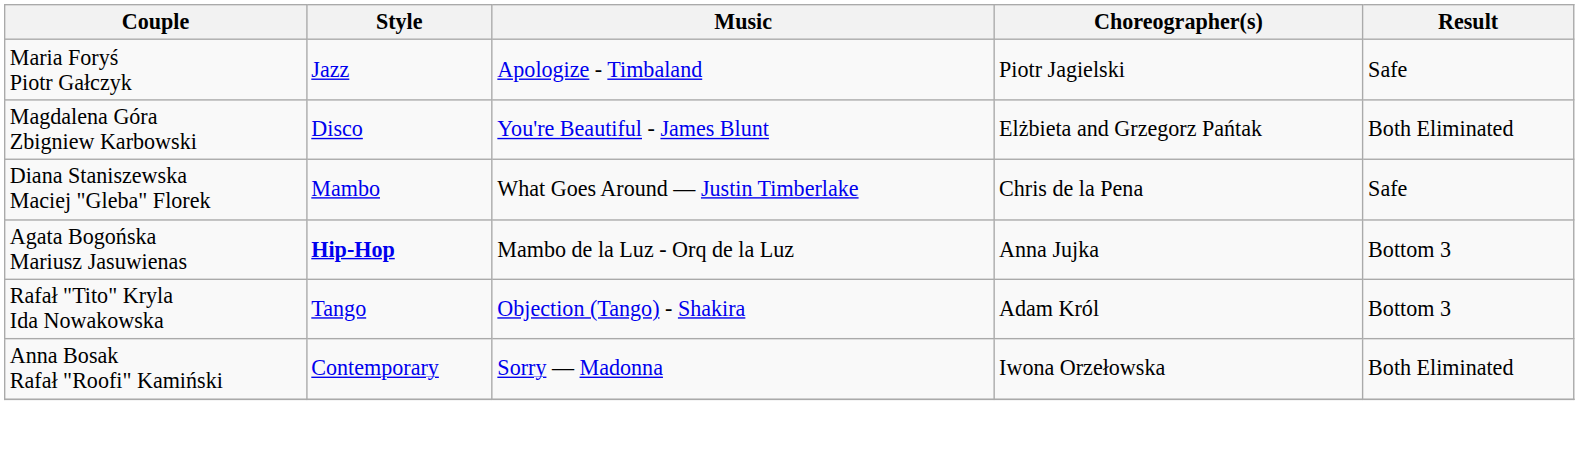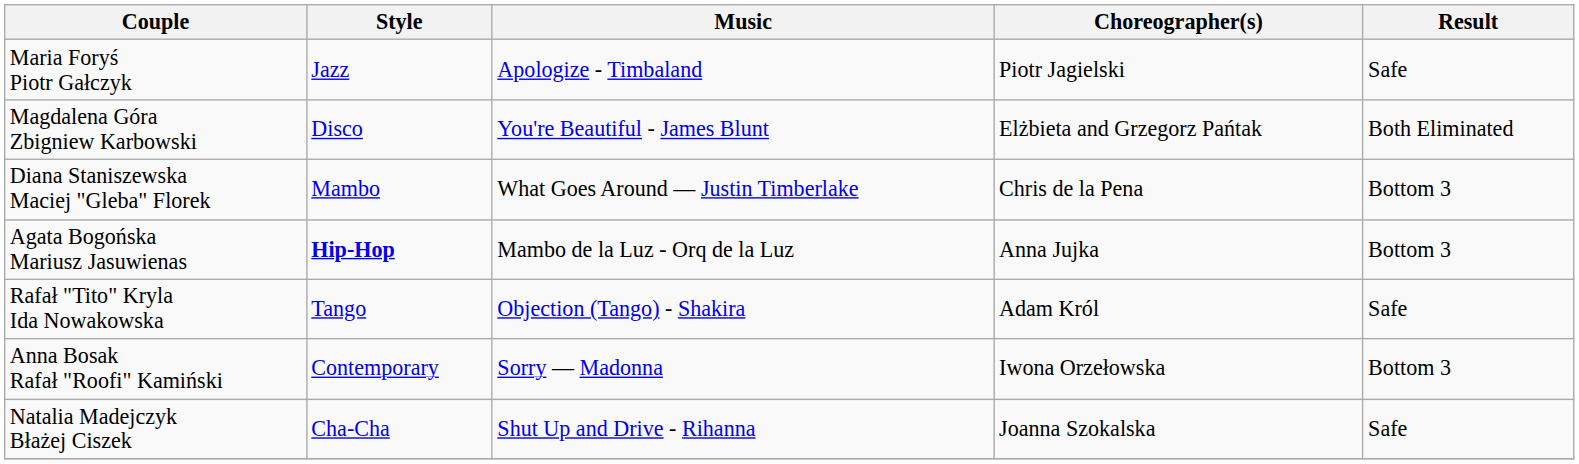Diana Staniszewska Maciej "Gleba" Florek | Result: Safe -> Bottom 3
Rafał "Tito" Kryla Ida Nowakowska | Result: Bottom 3 -> Safe
Anna Bosak Rafał "Roofi" Kamiński | Result: Both Eliminated -> Bottom 3
+ row: Natalia Madejczyk Błażej Ciszek | Cha-Cha | Shut Up and Drive - Rihanna | Joanna Szokalska | Safe
